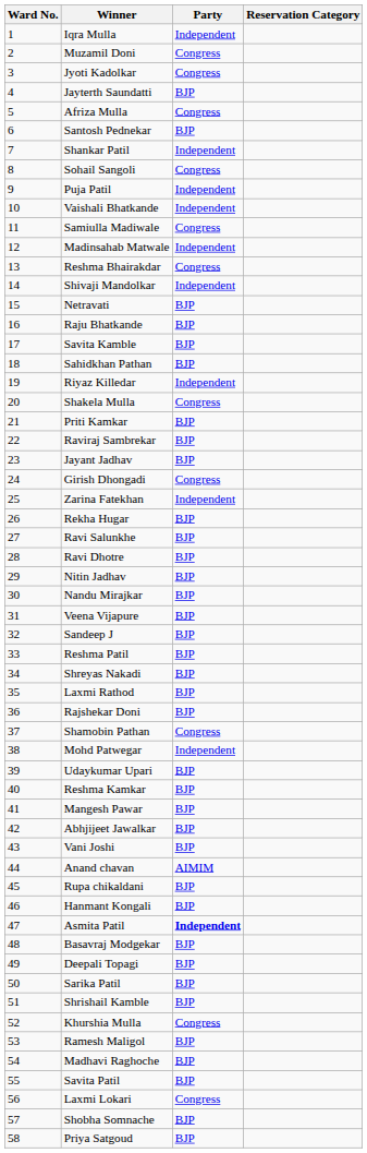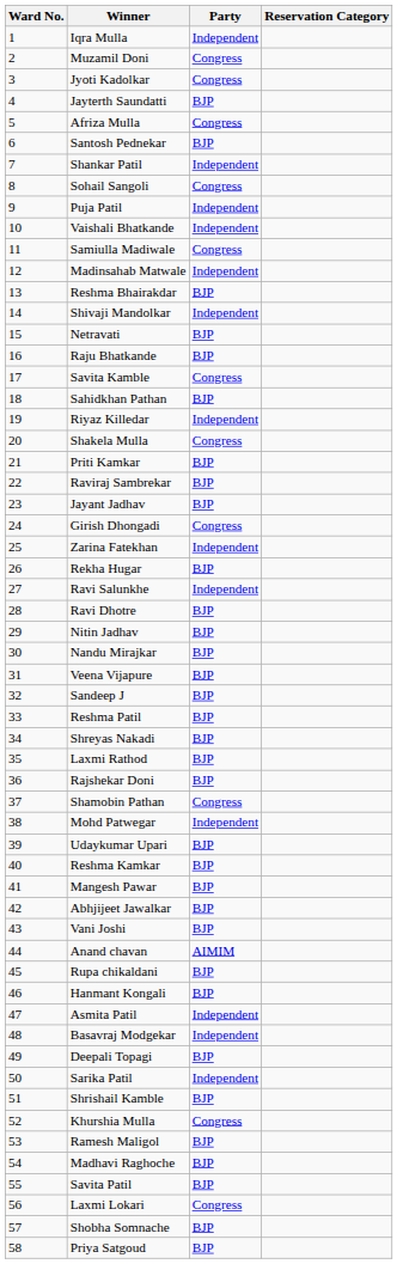Reshma Bhairakdar | Party: Congress -> BJP
Savita Kamble | Party: BJP -> Congress
Ravi Salunkhe | Party: BJP -> Independent
Asmita Patil | Party: bold -> normal
Basavraj Modgekar | Party: BJP -> Independent
Sarika Patil | Party: BJP -> Independent
